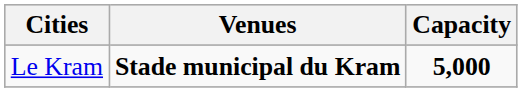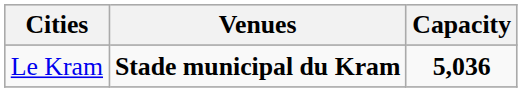Le Kram | Capacity: 5,000 -> 5,036
